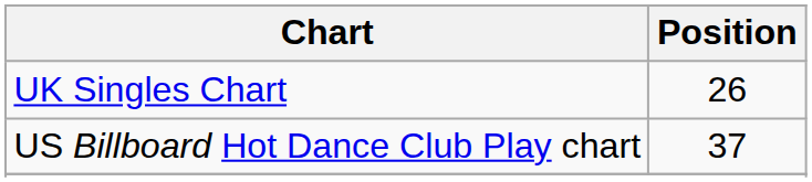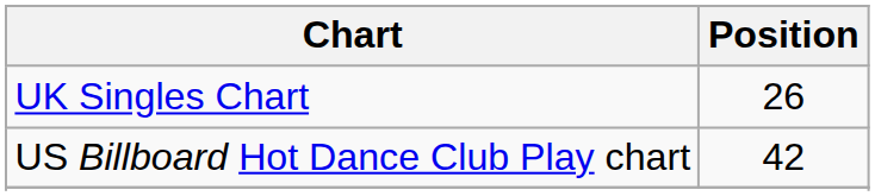US Billboard Hot Dance Club Play chart | Position: 37 -> 42
